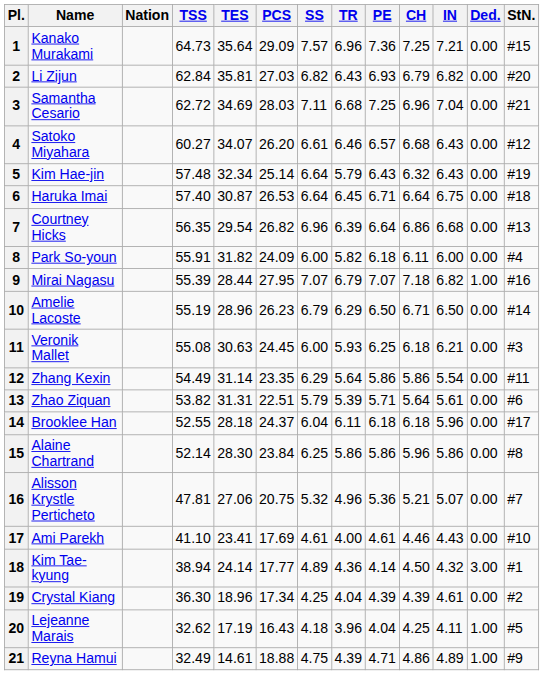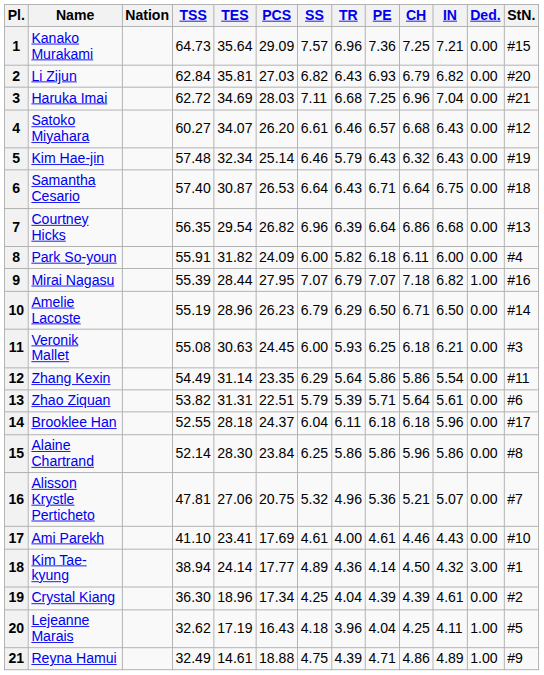3 | Name: Samantha Cesario -> Haruka Imai
5 | SS: 6.64 -> 6.46
6 | Name: Haruka Imai -> Samantha Cesario
6 | TR: 6.45 -> 6.43
